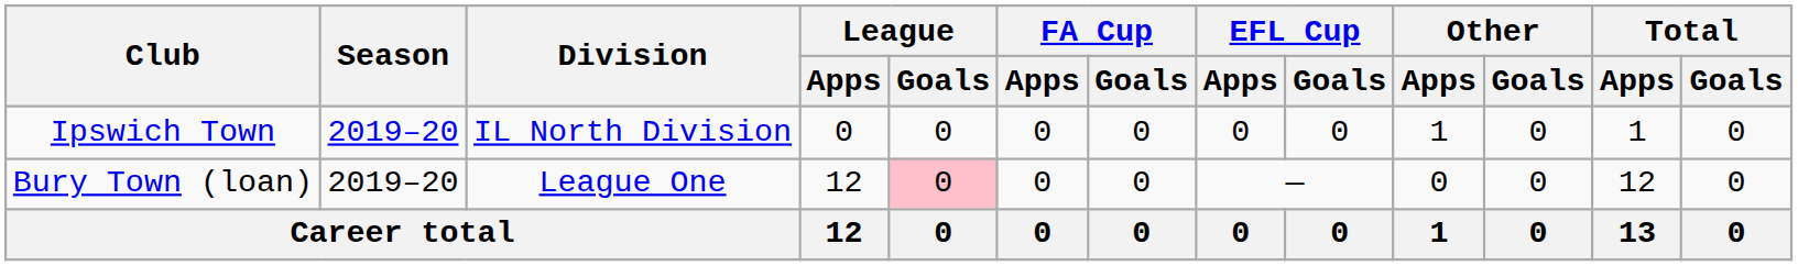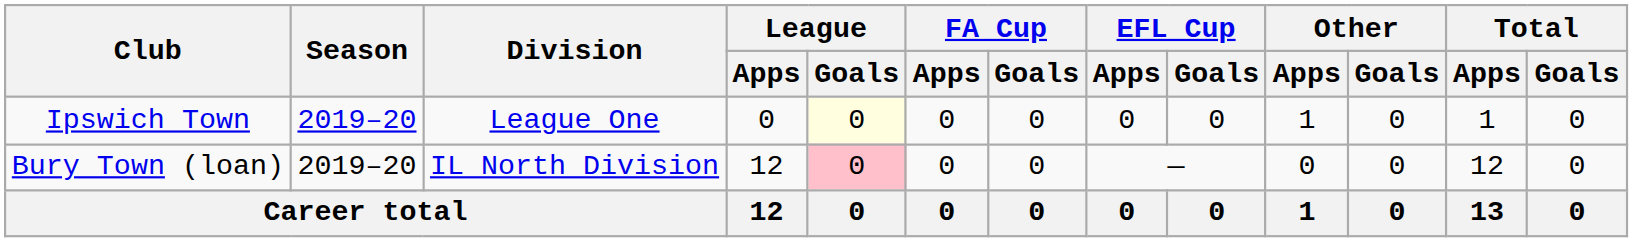Ipswich Town | Division: IL North Division -> League One
Ipswich Town | League / Goals: no background -> lightyellow background
Bury Town (loan) | Division: League One -> IL North Division
